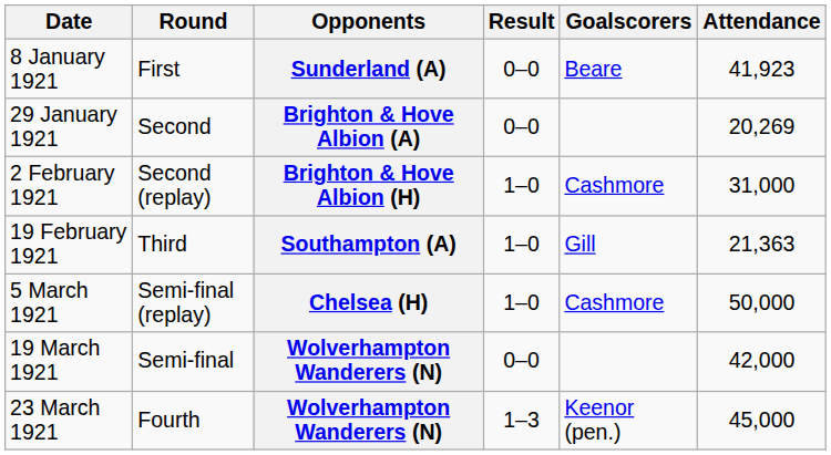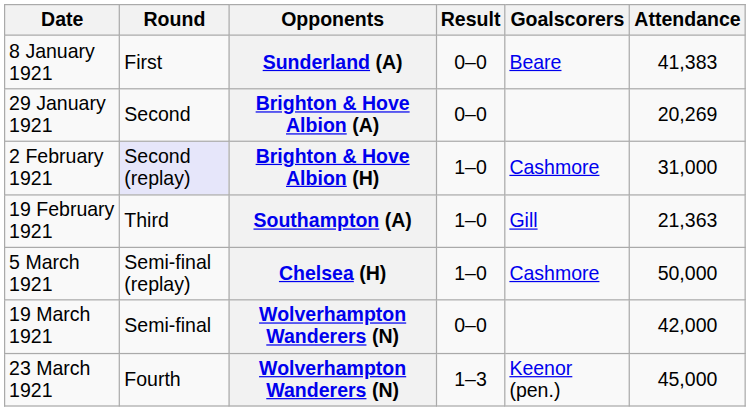8 January 1921 | Attendance: 41,923 -> 41,383
2 February 1921 | Round: no background -> lavender background
